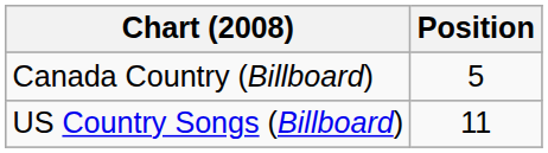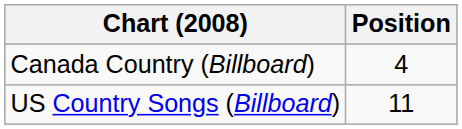Canada Country (Billboard) | Position: 5 -> 4
